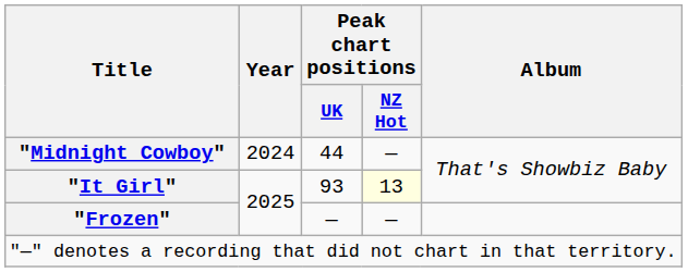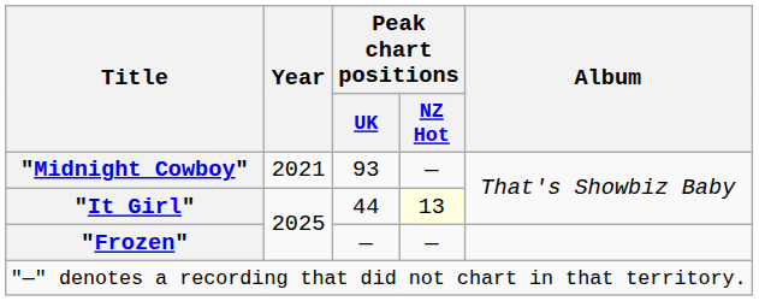"Midnight Cowboy" | Year: 2024 -> 2021
"Midnight Cowboy" | Peak chart positions / UK: 44 -> 93
"It Girl" | Peak chart positions / UK: 93 -> 44
